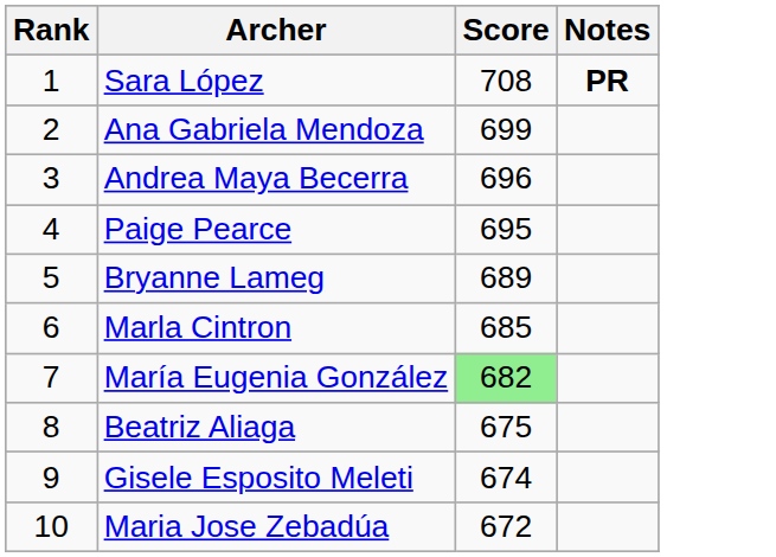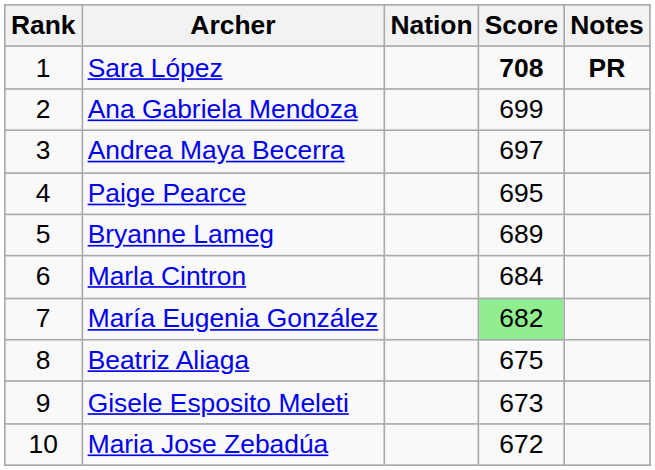+ column: Nation
Sara López | Score: normal -> bold
Andrea Maya Becerra | Score: 696 -> 697
Marla Cintron | Score: 685 -> 684
Gisele Esposito Meleti | Score: 674 -> 673
